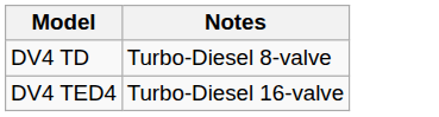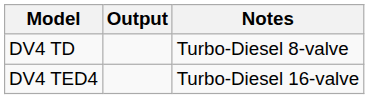+ column: Output
